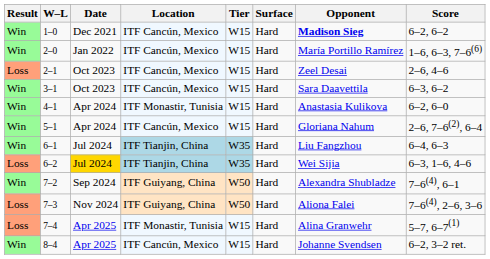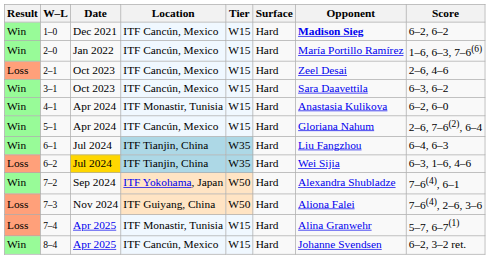7–2 | Location: ITF Guiyang, China -> ITF Yokohama, Japan
